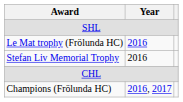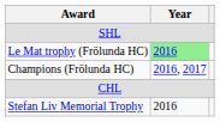Le Mat trophy (Frölunda HC) | Year: no background -> lightgreen background
rows swapped: Stefan Liv Memorial Trophy <-> Champions (Frölunda HC)
